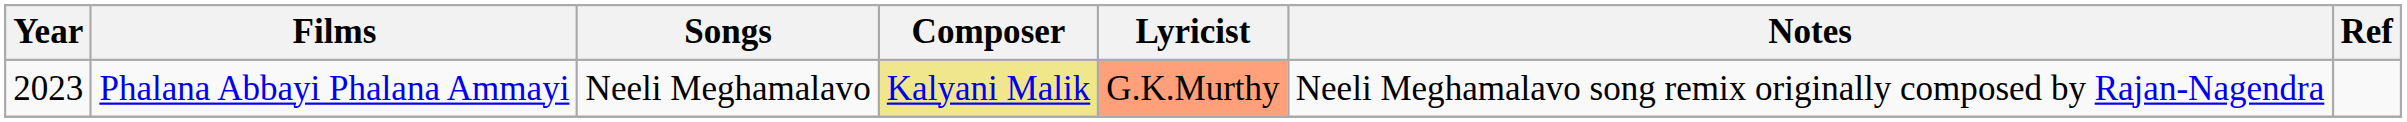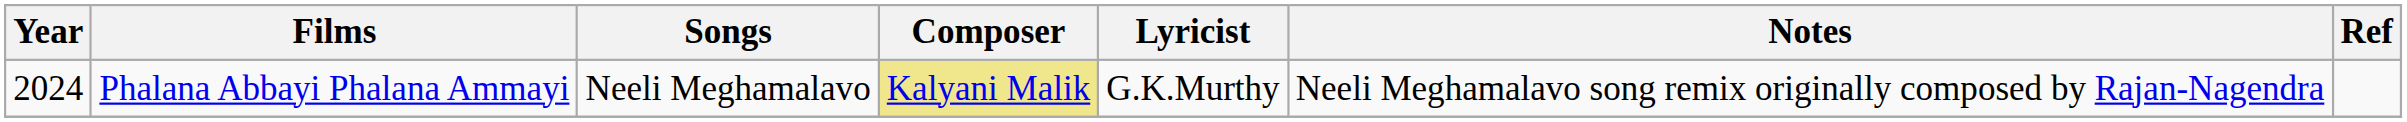Phalana Abbayi Phalana Ammayi | Year: 2023 -> 2024
Phalana Abbayi Phalana Ammayi | Lyricist: lightsalmon background -> no background
